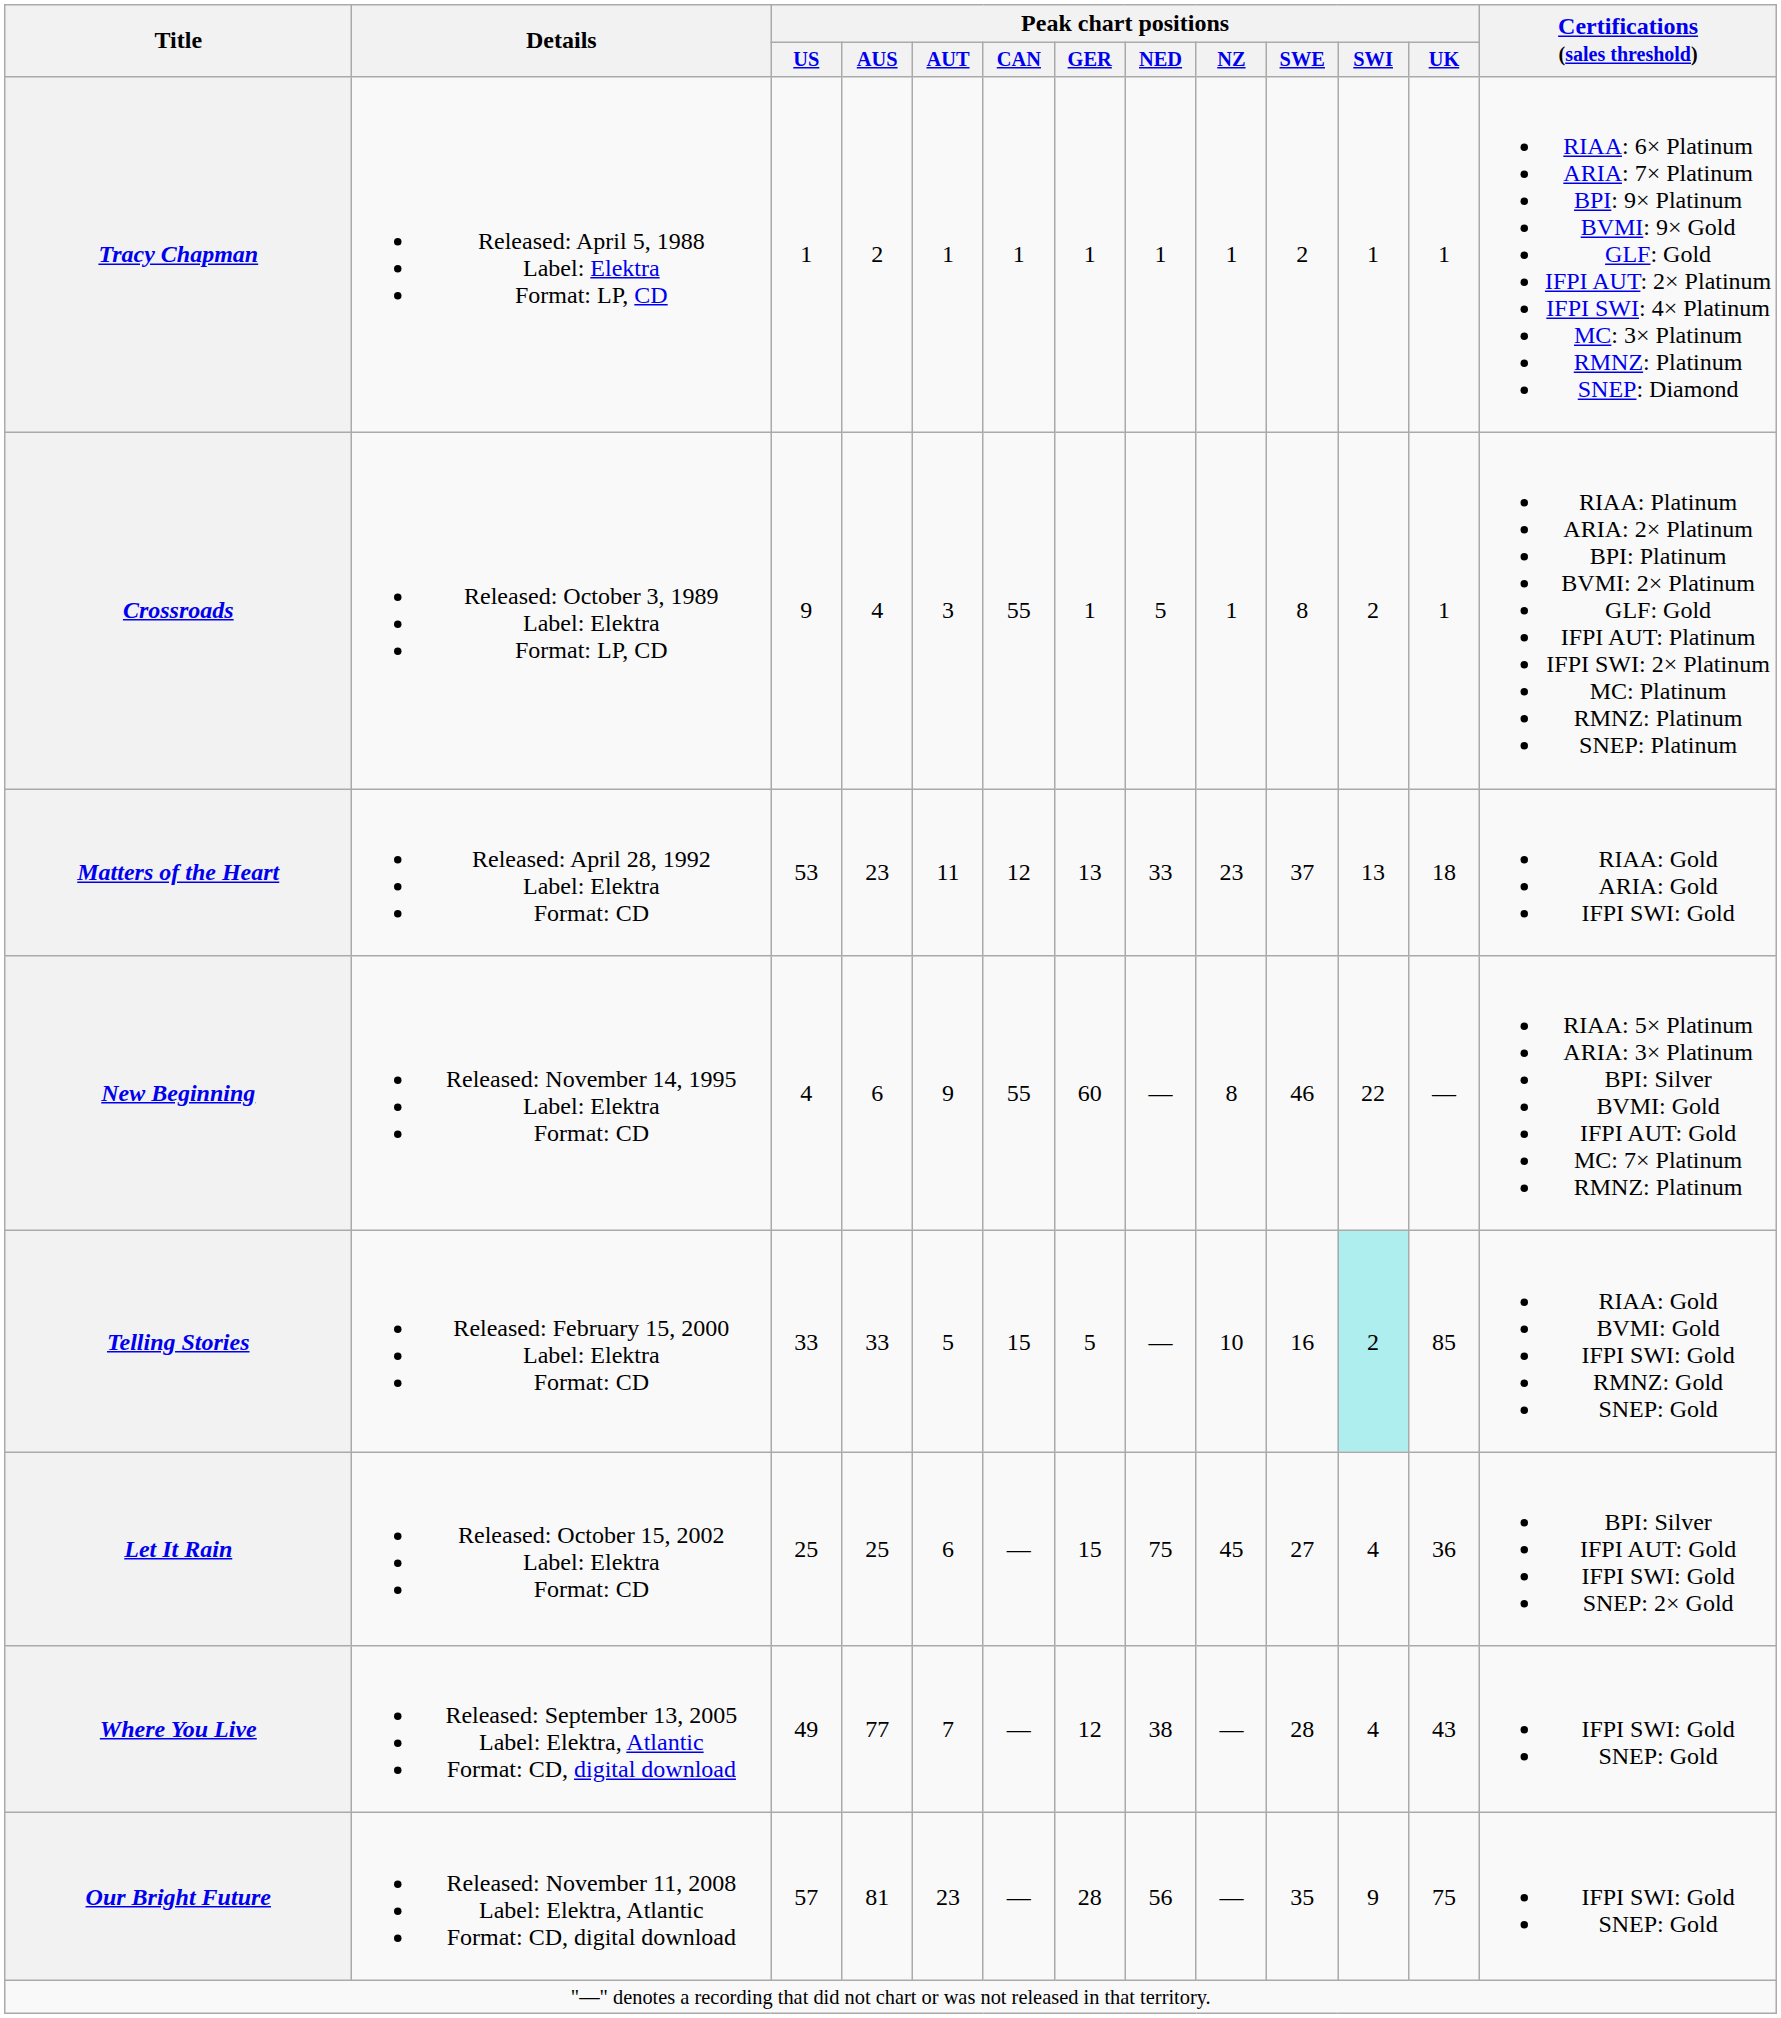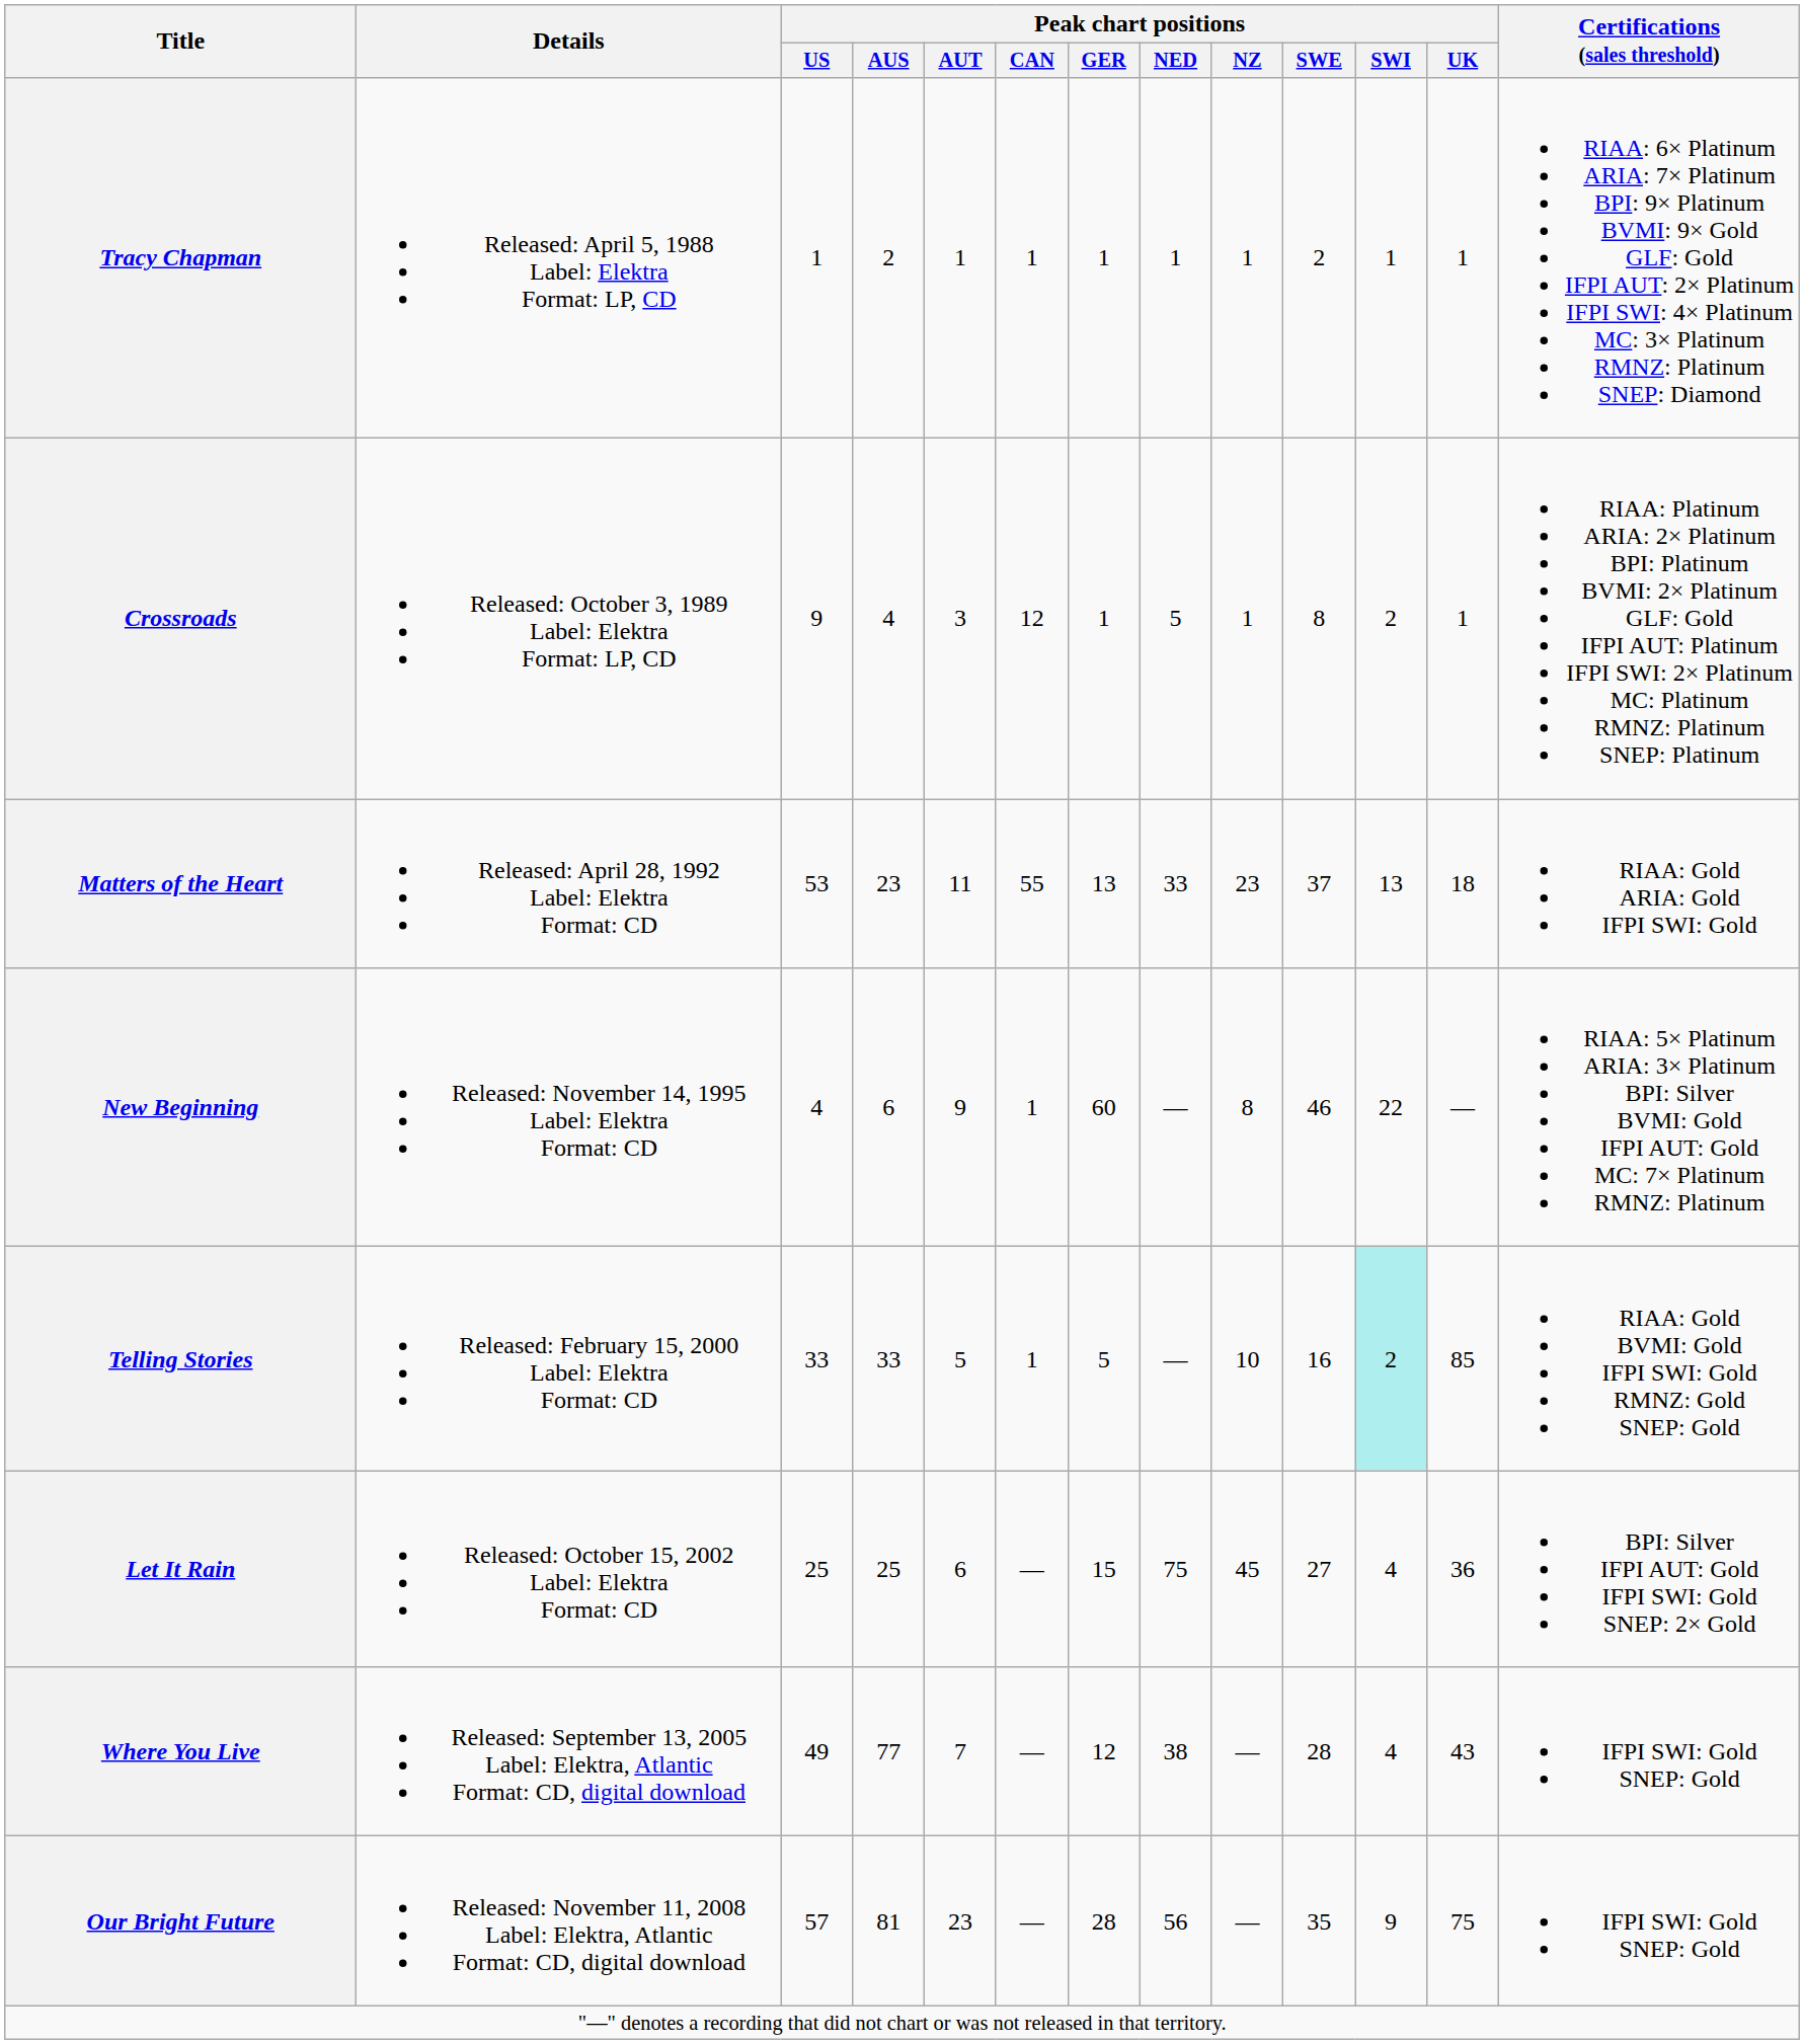Crossroads | Peak chart positions / CAN: 55 -> 12
Matters of the Heart | Peak chart positions / CAN: 12 -> 55
New Beginning | Peak chart positions / CAN: 55 -> 1
Telling Stories | Peak chart positions / CAN: 15 -> 1
